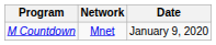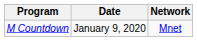columns swapped: Network <-> Date
